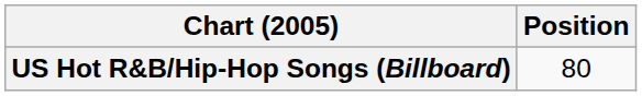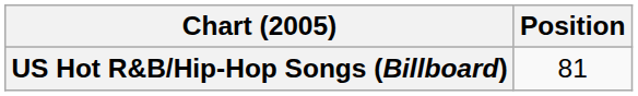US Hot R&B/Hip-Hop Songs (Billboard) | Position: 80 -> 81
